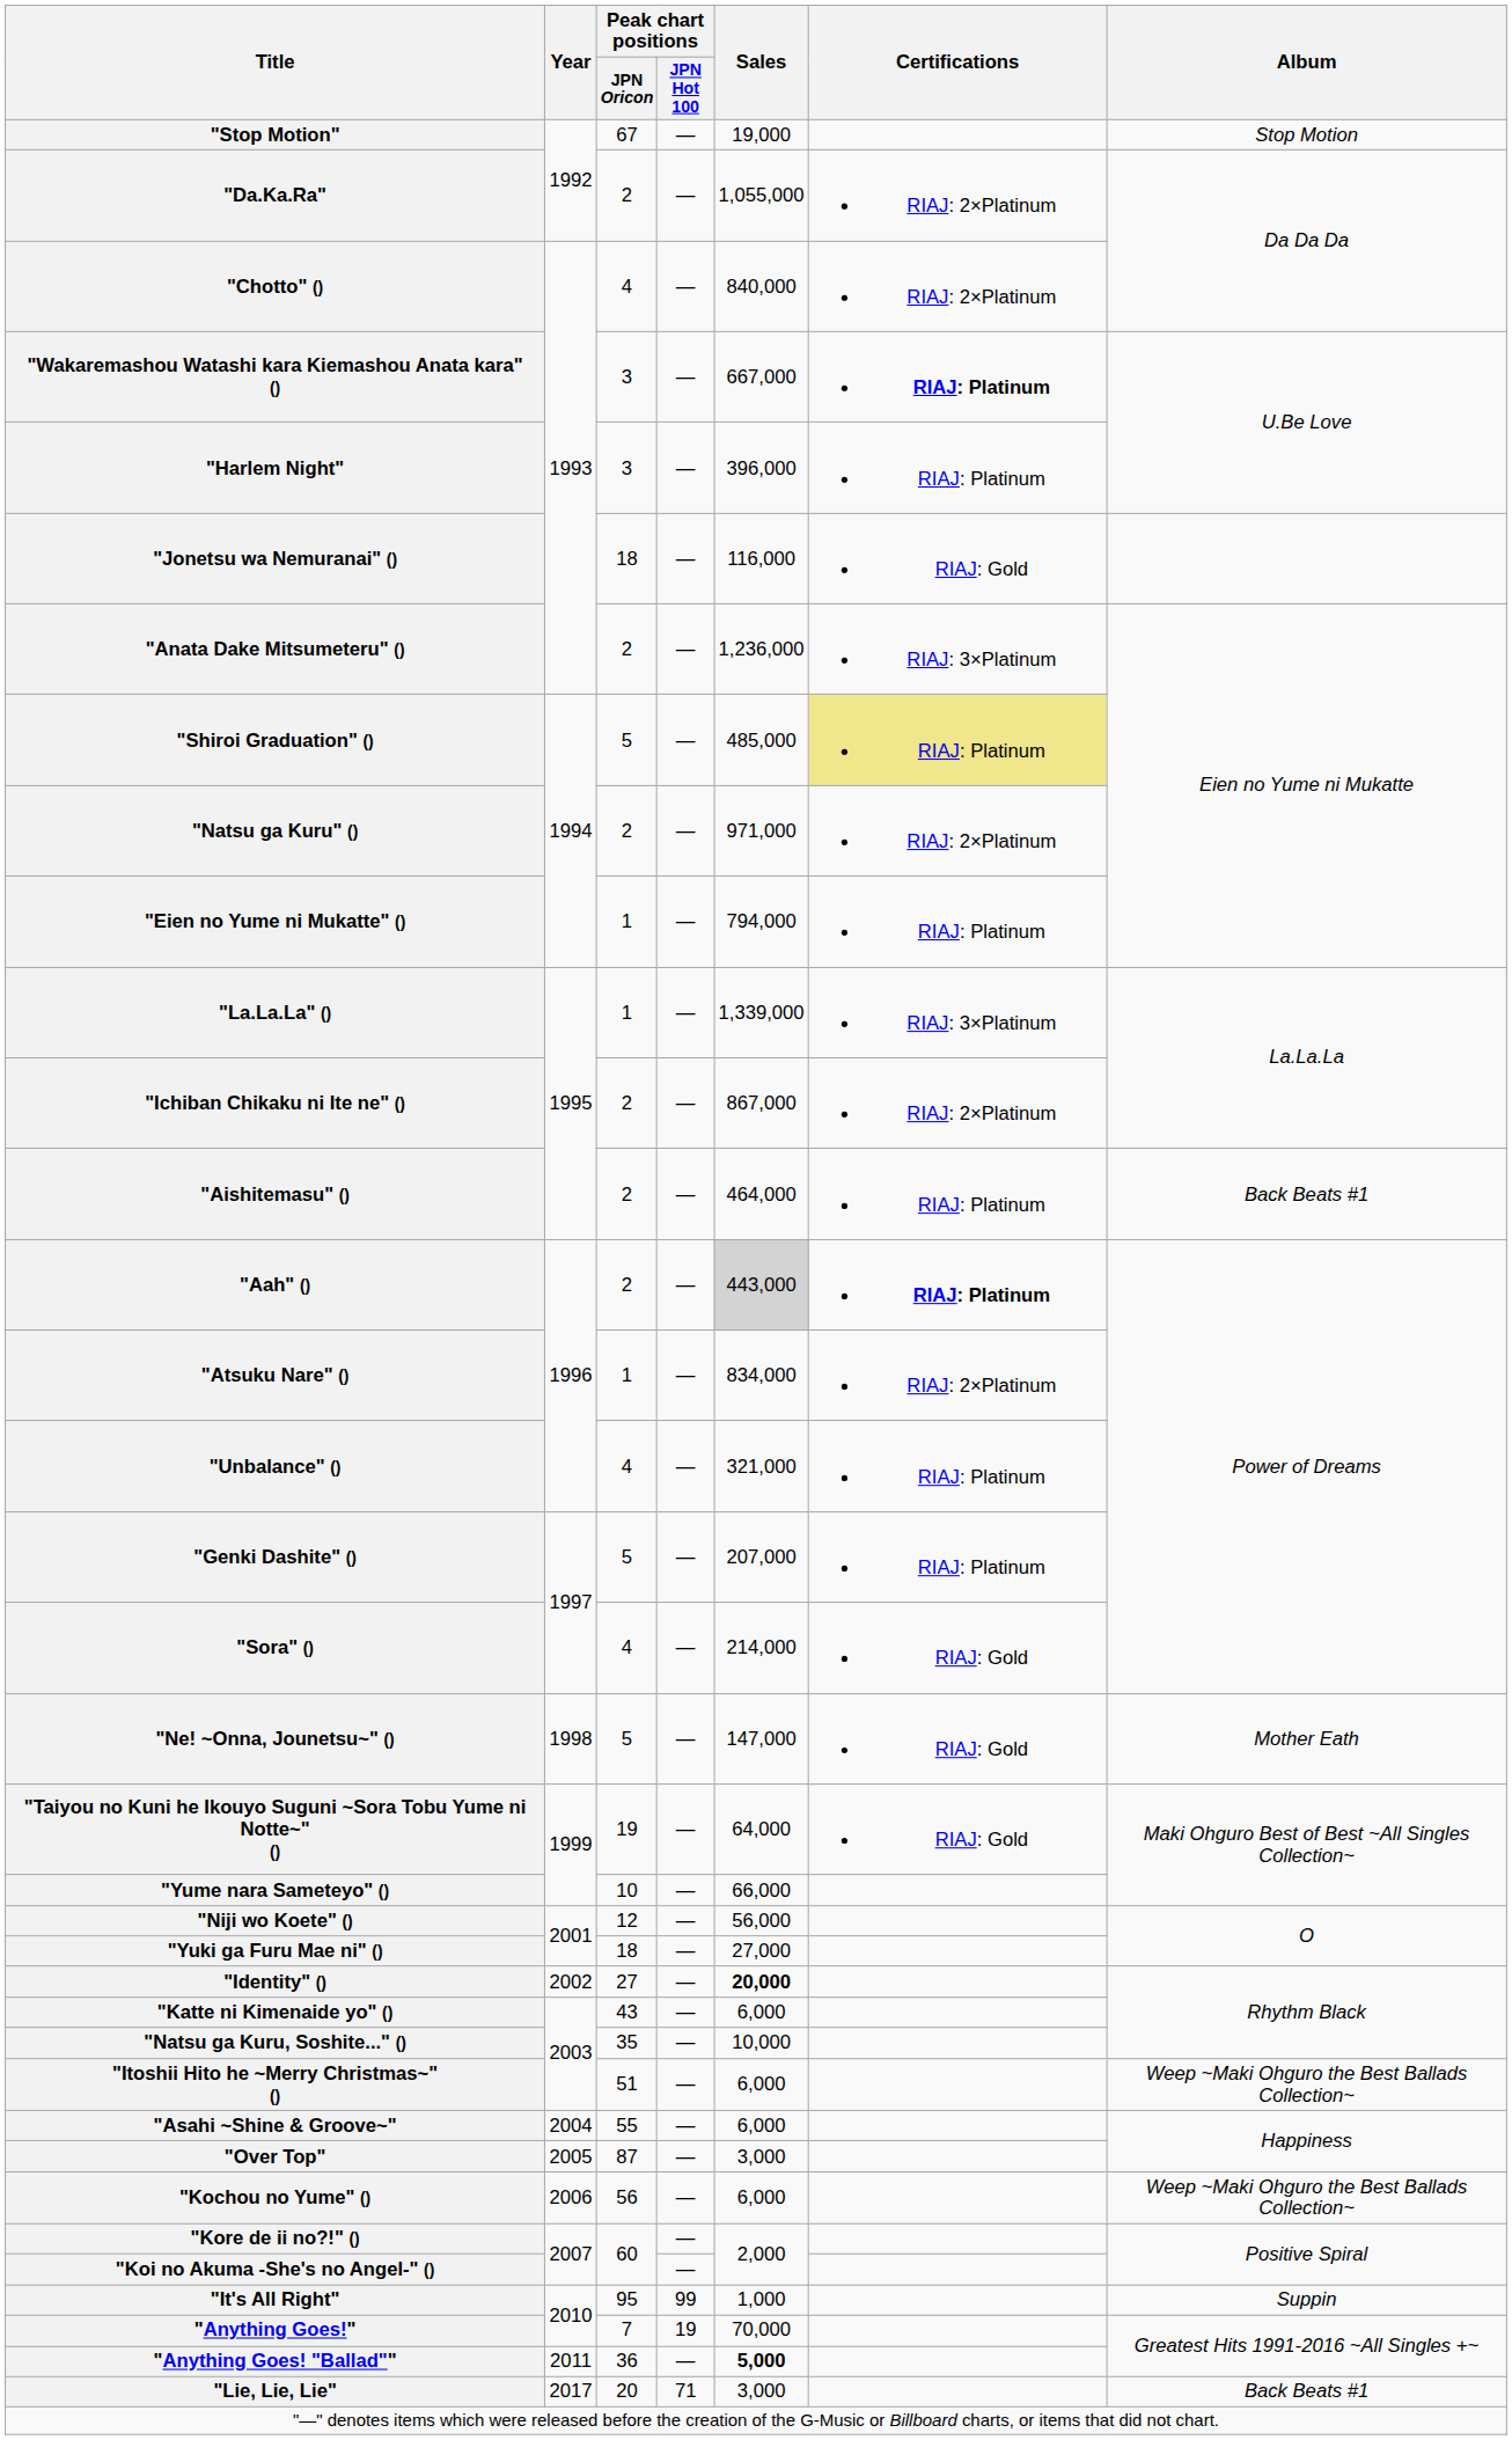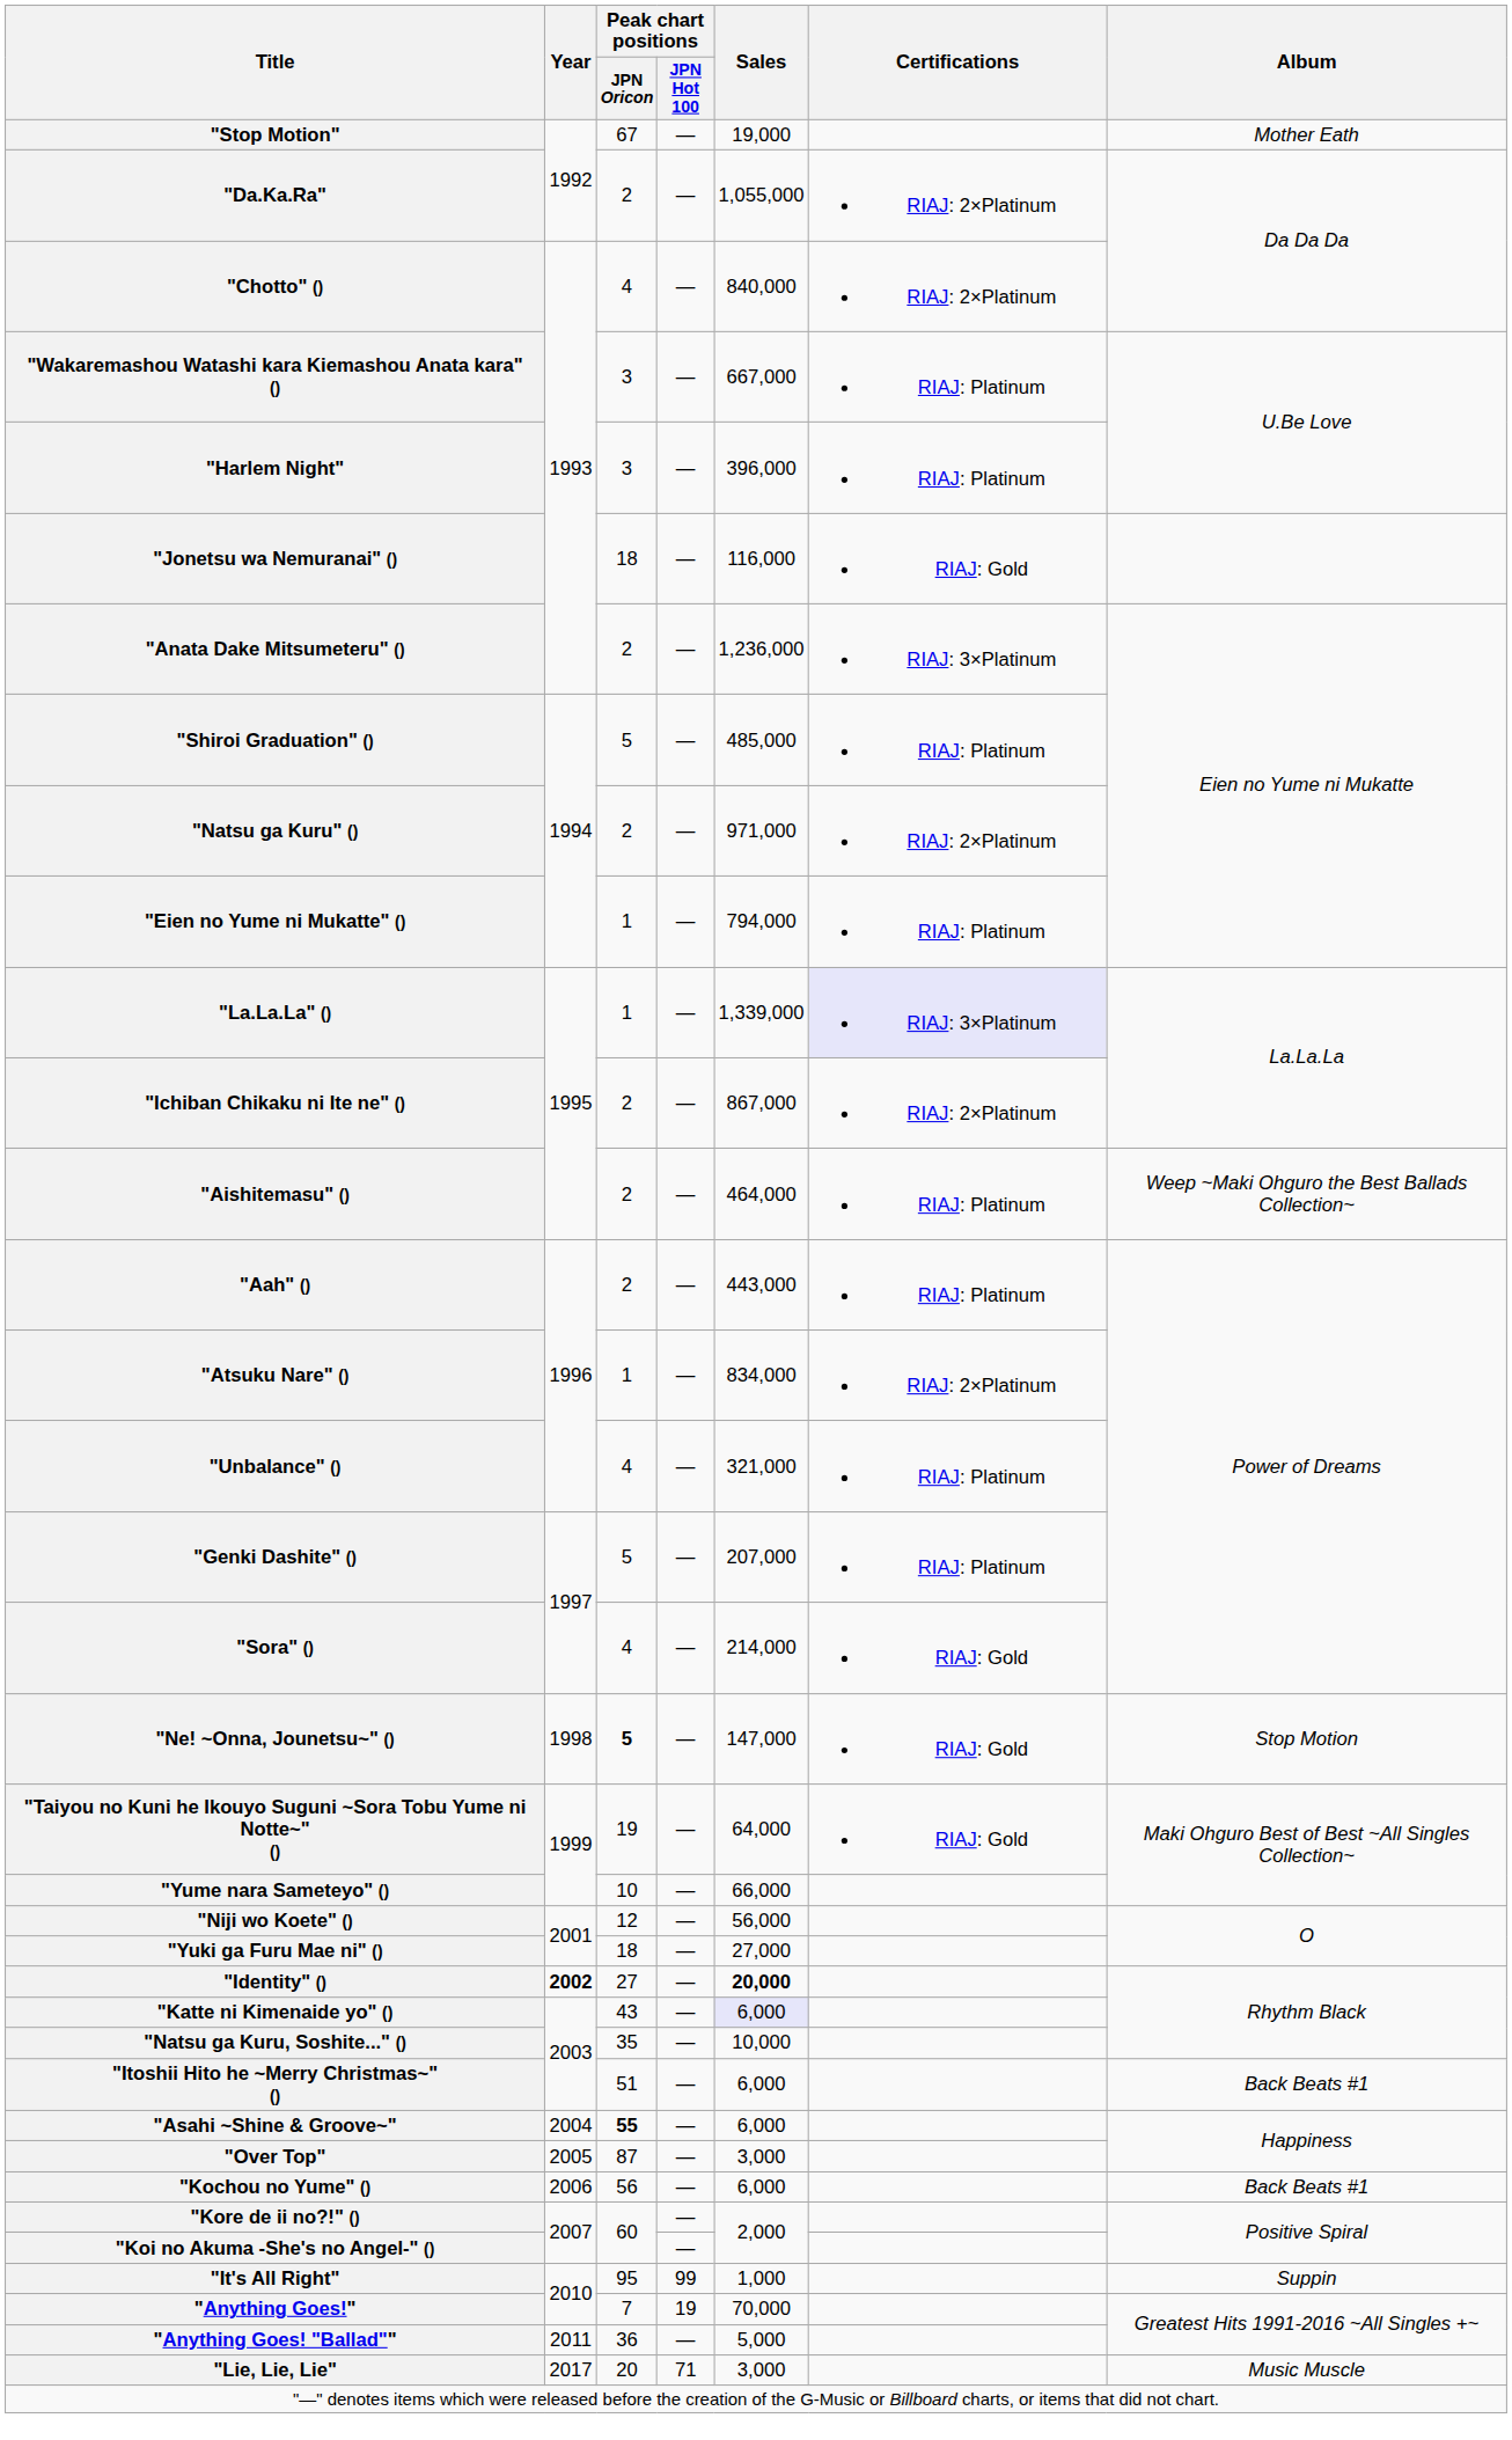"Stop Motion" | Album: Stop Motion -> Mother Eath
"Wakaremashou Watashi kara Kiemashou Anata kara" () | Certifications: bold -> normal
"Shiroi Graduation" () | Certifications: khaki background -> no background
"La.La.La" () | Certifications: no background -> lavender background
"Aishitemasu" () | Album: Back Beats #1 -> Weep ~Maki Ohguro the Best Ballads Collection~
"Aah" () | Sales: lightgrey background -> no background
"Aah" () | Certifications: bold -> normal
"Ne! ~Onna, Jounetsu~" () | Peak chart positions / JPN Oricon: normal -> bold
"Ne! ~Onna, Jounetsu~" () | Album: Mother Eath -> Stop Motion
"Identity" () | Year: normal -> bold
"Katte ni Kimenaide yo" () | Sales: no background -> lavender background
"Itoshii Hito he ~Merry Christmas~" () | Album: Weep ~Maki Ohguro the Best Ballads Collection~ -> Back Beats #1
"Asahi ~Shine & Groove~" | Peak chart positions / JPN Oricon: normal -> bold
"Kochou no Yume" () | Album: Weep ~Maki Ohguro the Best Ballads Collection~ -> Back Beats #1
"Anything Goes! "Ballad"" | Sales: bold -> normal
"Lie, Lie, Lie" | Album: Back Beats #1 -> Music Muscle
